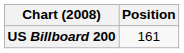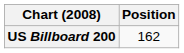US Billboard 200 | Position: 161 -> 162
